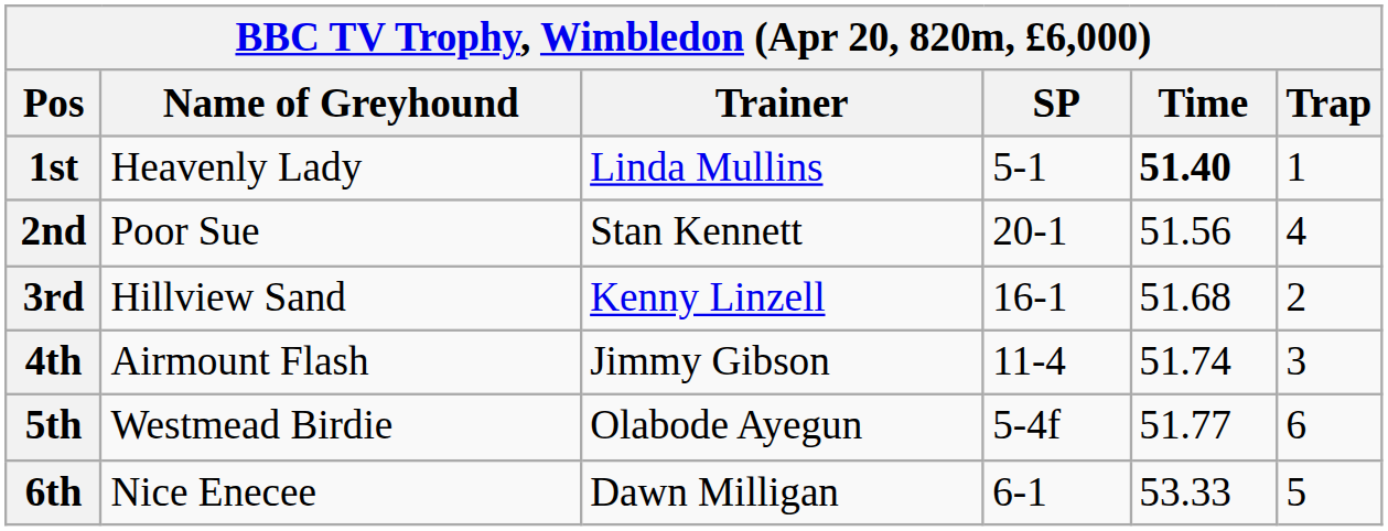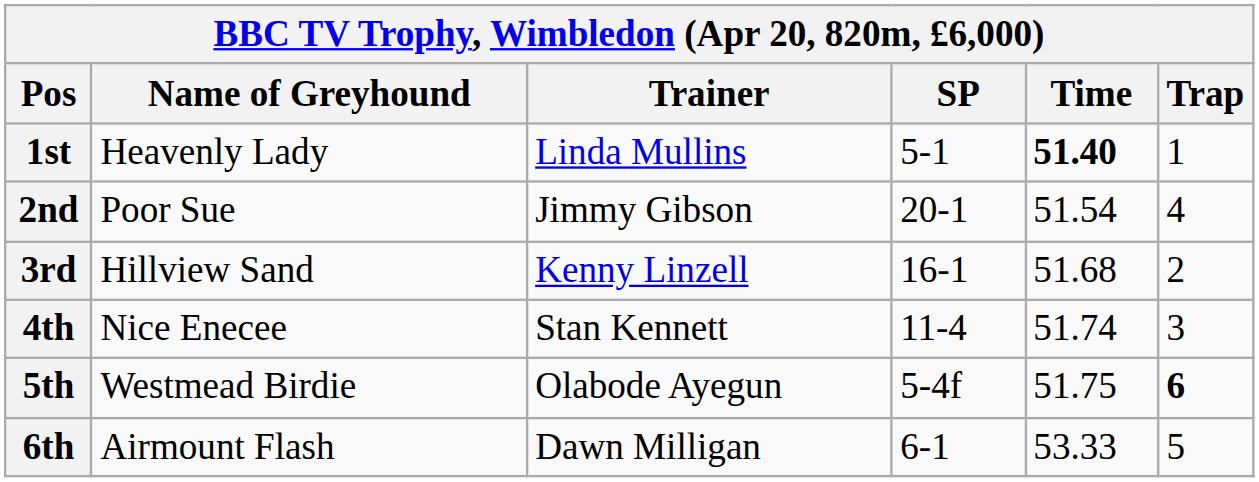2nd | Trainer: Stan Kennett -> Jimmy Gibson
2nd | Time: 51.56 -> 51.54
4th | Name of Greyhound: Airmount Flash -> Nice Enecee
4th | Trainer: Jimmy Gibson -> Stan Kennett
5th | Time: 51.77 -> 51.75
5th | Trap: normal -> bold
6th | Name of Greyhound: Nice Enecee -> Airmount Flash
